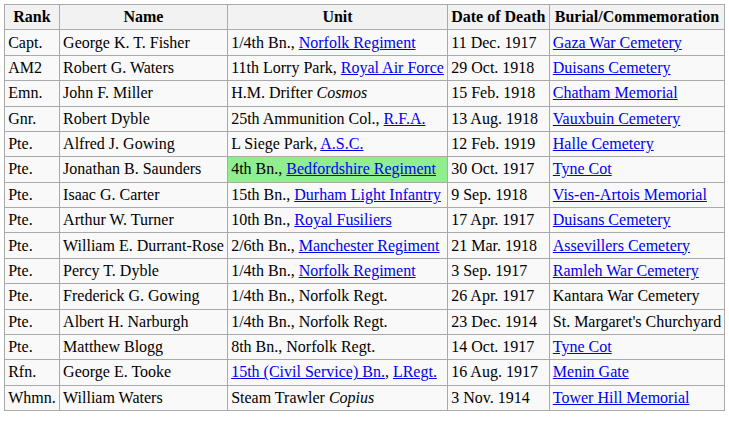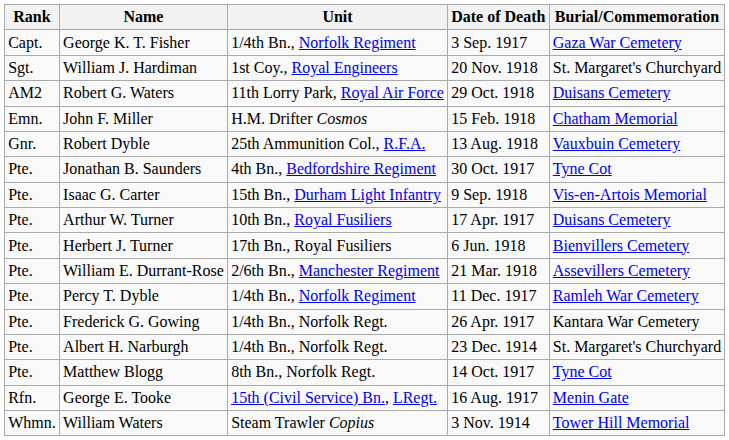George K. T. Fisher | Date of Death: 11 Dec. 1917 -> 3 Sep. 1917
+ row: Sgt. | William J. Hardiman | 1st Coy., Royal Engineers | 20 Nov. 1918 | St. Margaret's Churchyard
- row: Pte. | Alfred J. Gowing | L Siege Park, A.S.C. | 12 Feb. 1919 | Halle Cemetery
Jonathan B. Saunders | Unit: lightgreen background -> no background
+ row: Pte. | Herbert J. Turner | 17th Bn., Royal Fusiliers | 6 Jun. 1918 | Bienvillers Cemetery
Percy T. Dyble | Date of Death: 3 Sep. 1917 -> 11 Dec. 1917
